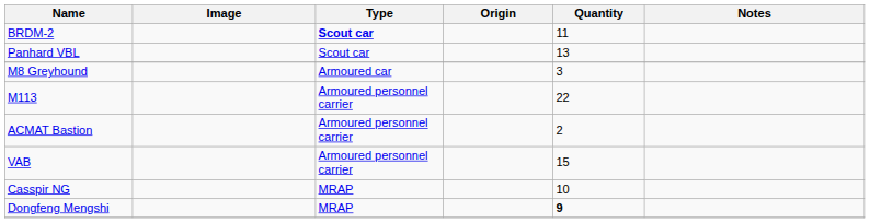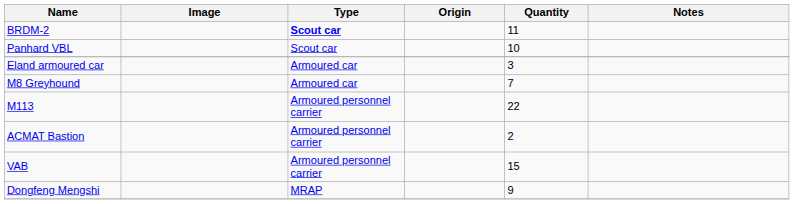Panhard VBL | Quantity: 13 -> 10
+ row: Eland armoured car | Armoured car | 3
M8 Greyhound | Quantity: 3 -> 7
- row: Casspir NG | MRAP | 10
Dongfeng Mengshi | Quantity: bold -> normal
